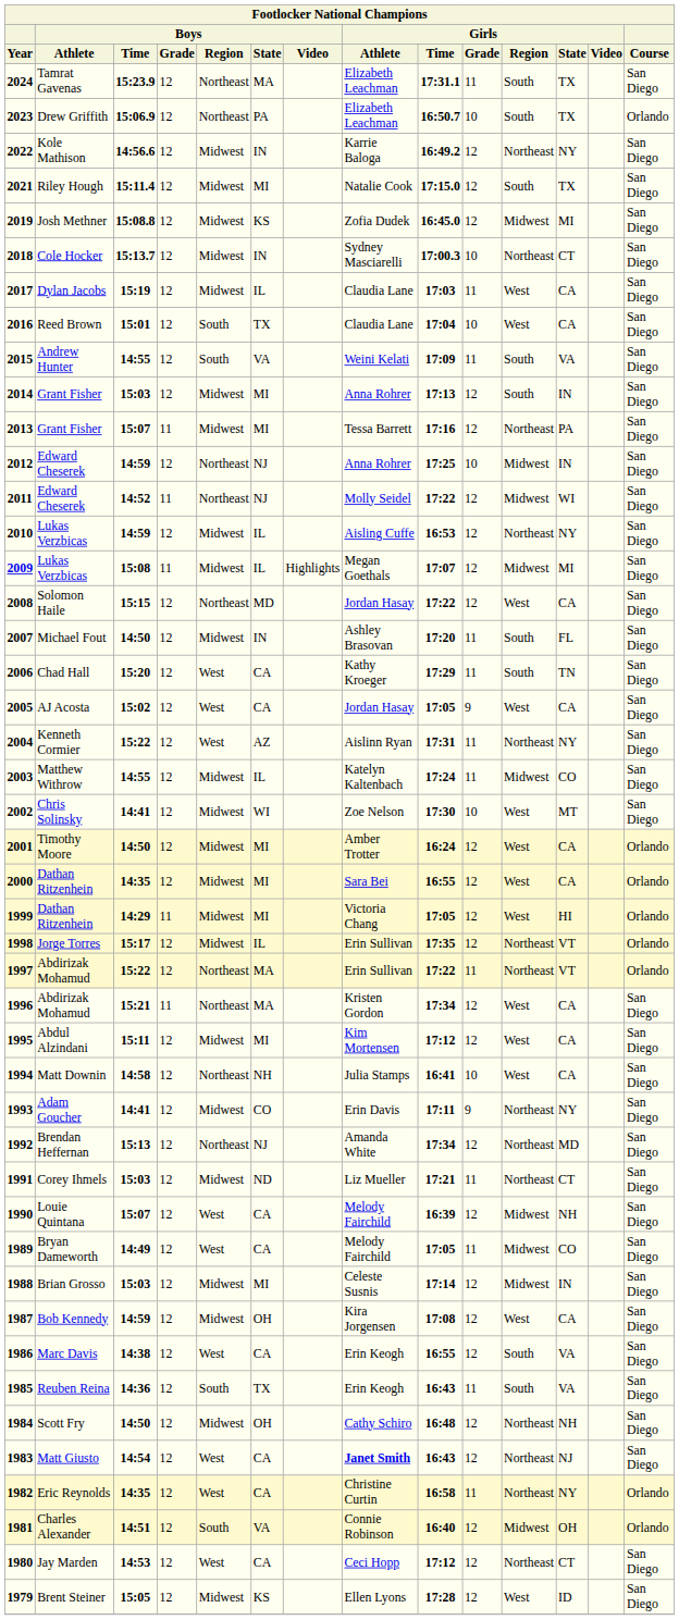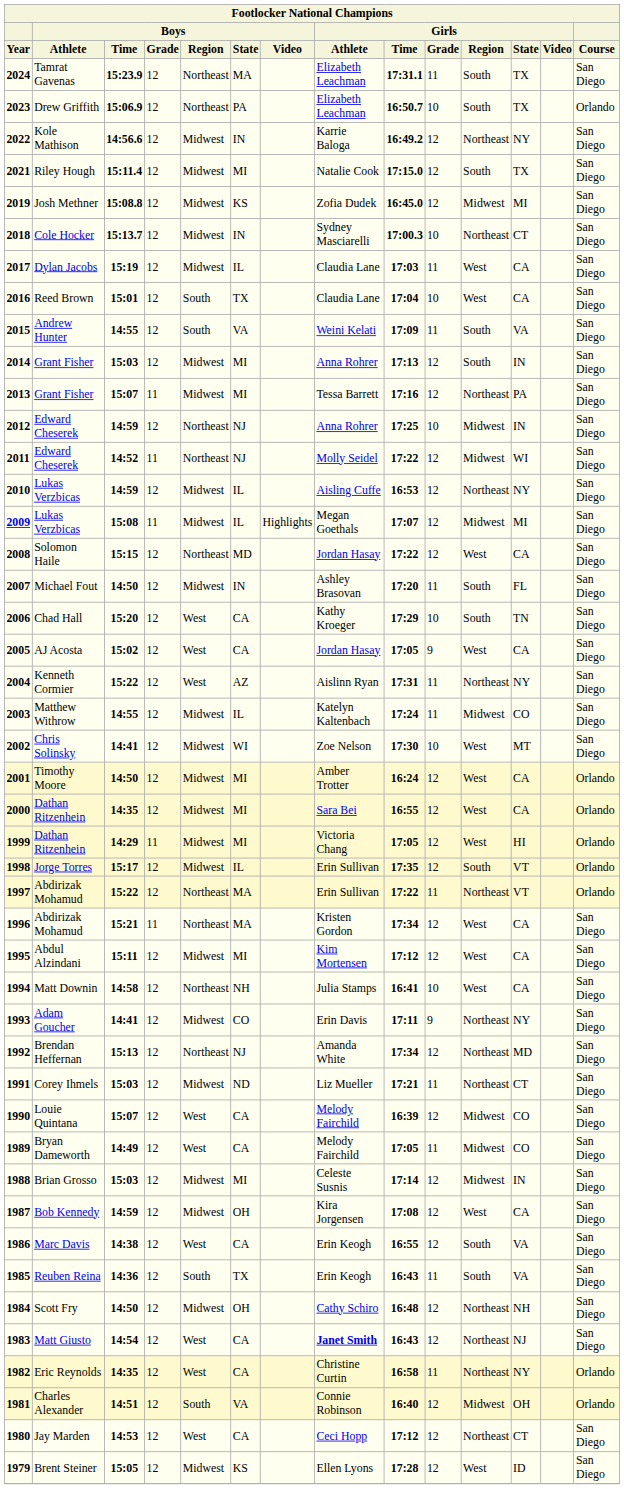2006 | Girls / Grade: 11 -> 10
1998 | Girls / Region: Northeast -> South
1990 | Girls / State: NH -> CO
